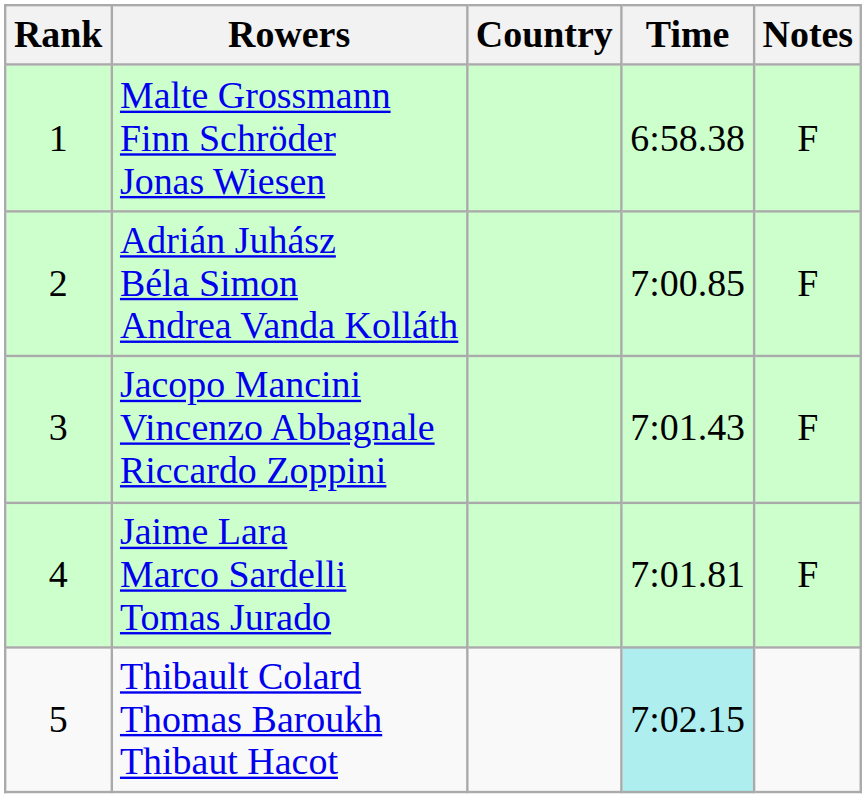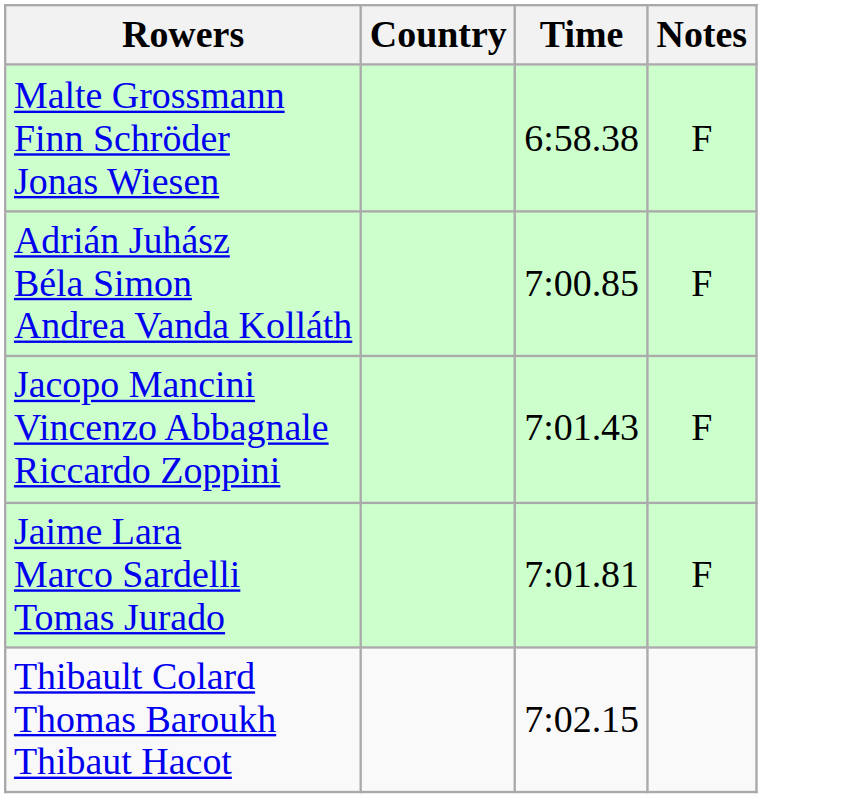- column: Rank | 1 | 2 | 3 | 4 | 5
Thibault Colard Thomas Baroukh Thibaut Hacot | Time: paleturquoise background -> no background
